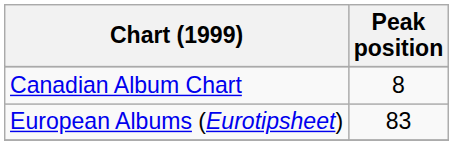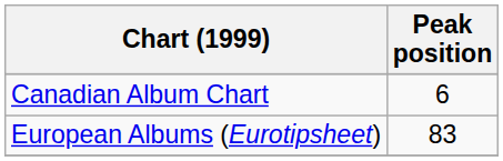Canadian Album Chart | Peak position: 8 -> 6
